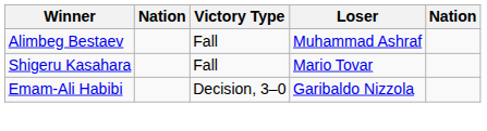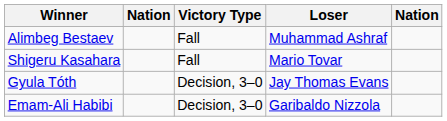+ row: Gyula Tóth | Decision, 3–0 | Jay Thomas Evans
